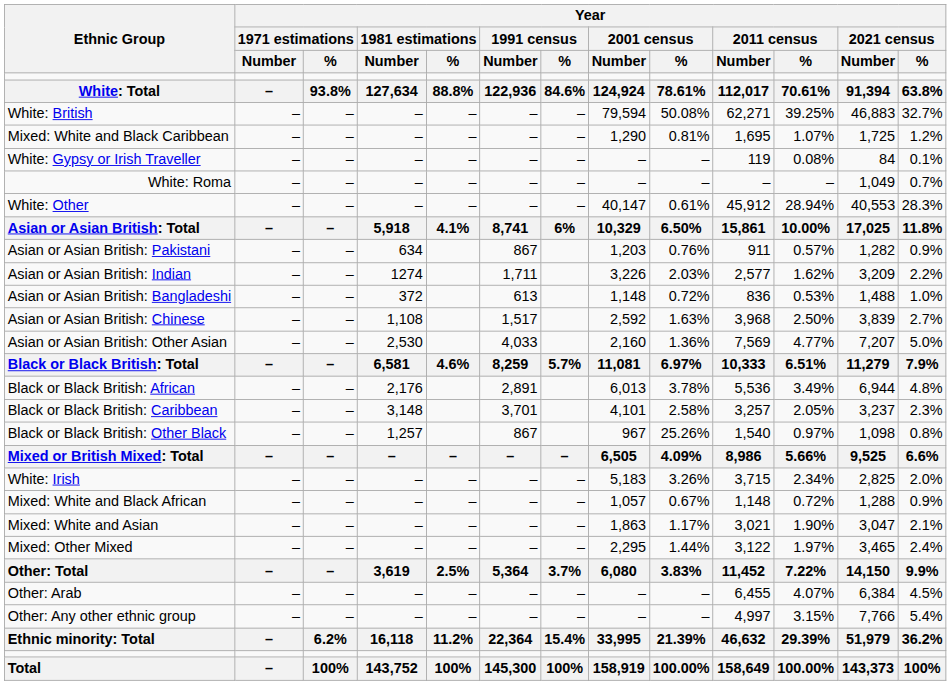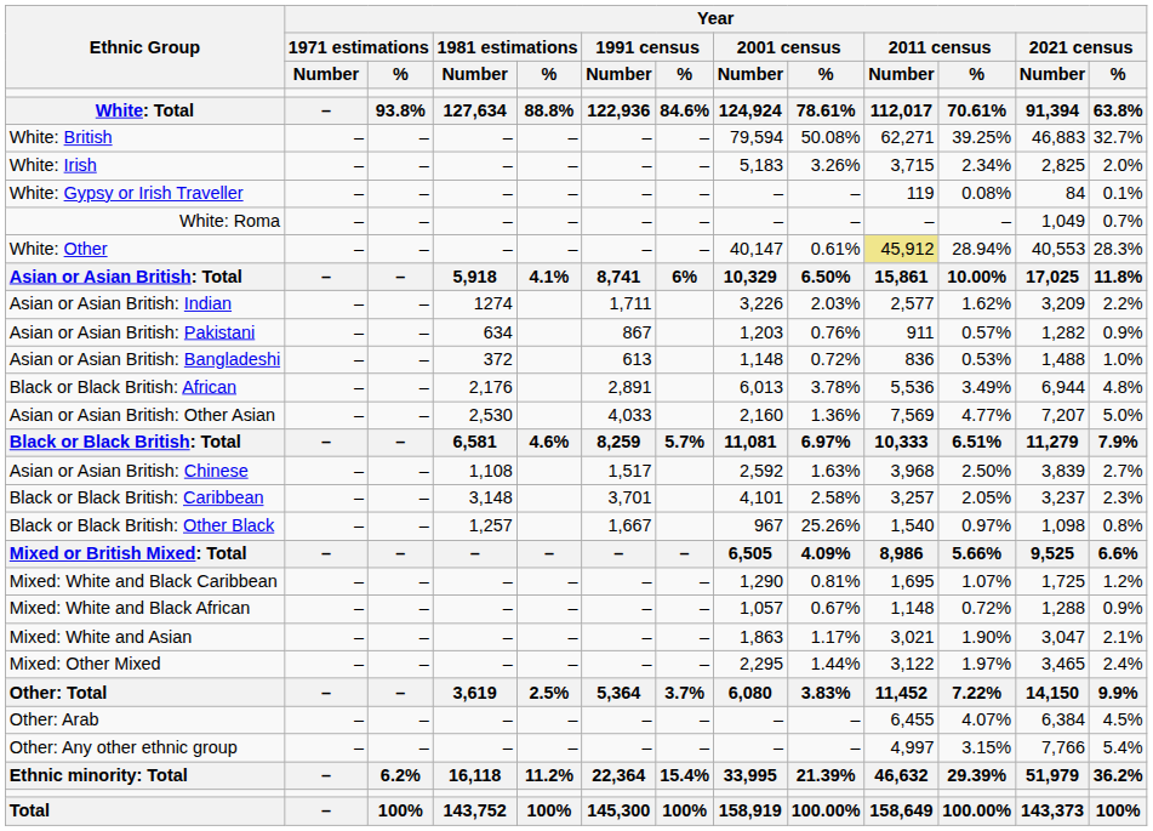rows swapped: White: Irish <-> Mixed: White and Black Caribbean
White: Other | Year / 2011 census / Number: no background -> khaki background
rows swapped: Asian or Asian British: Indian <-> Asian or Asian British: Pakistani
rows swapped: Asian or Asian British: Chinese <-> Black or Black British: African
Black or Black British: Other Black | Year / 1991 census / Number: 867 -> 1,667
